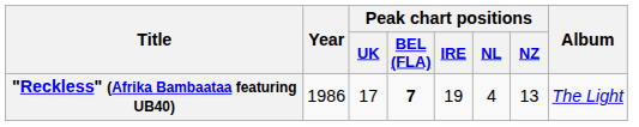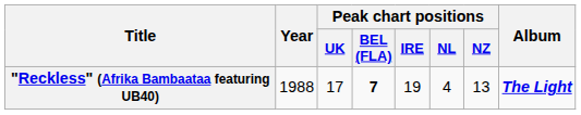"Reckless" (Afrika Bambaataa featuring UB40) | Year: 1986 -> 1988
"Reckless" (Afrika Bambaataa featuring UB40) | Album: normal -> bold
